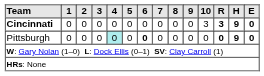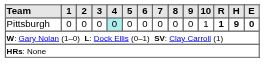- row: Cincinnati | 0 | 0 | 0 | 0 | 0 | 0 | 0 | 0 | 0 | 3 | 3 | 9 | 0
Pittsburgh | 6: bold -> normal
Pittsburgh | 10: 0 -> 1
Pittsburgh | R: 0 -> 1
